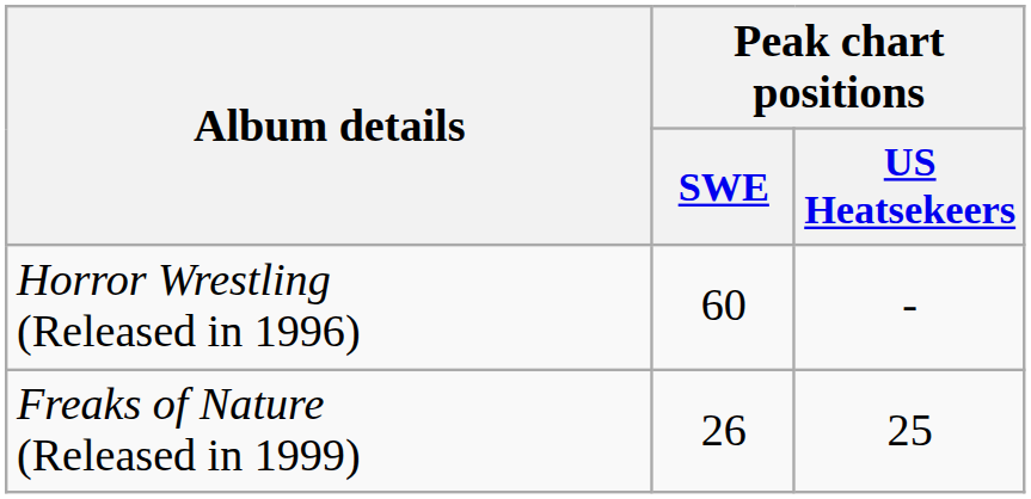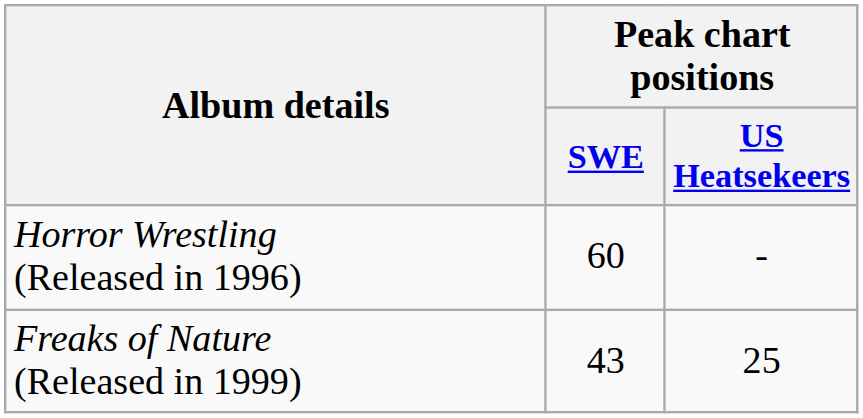Freaks of Nature (Released in 1999) | Peak chart positions / SWE: 26 -> 43
